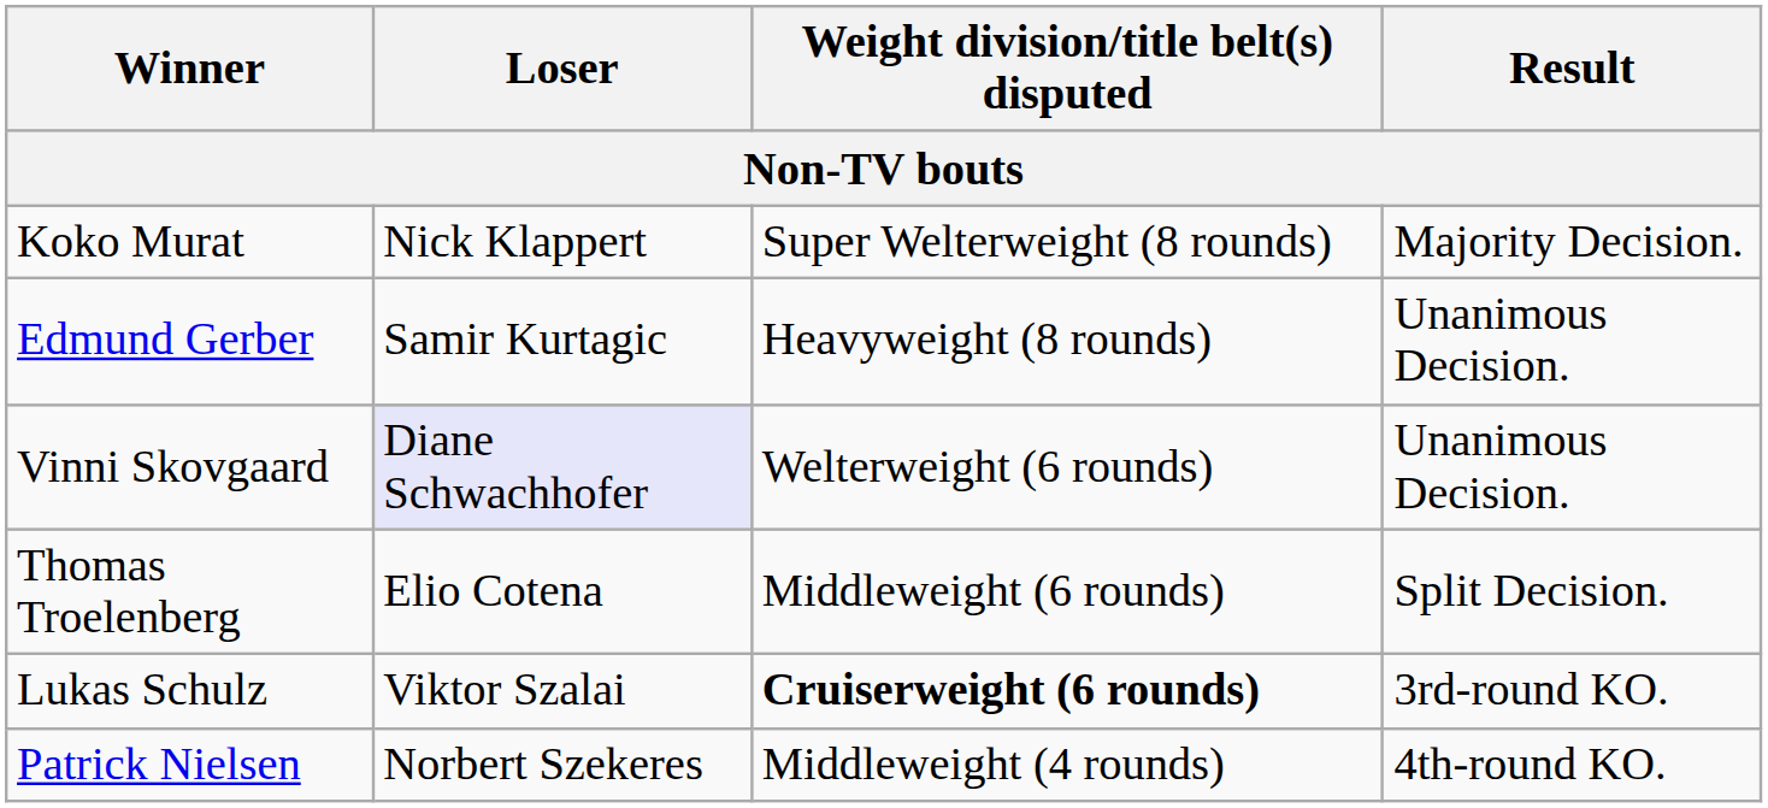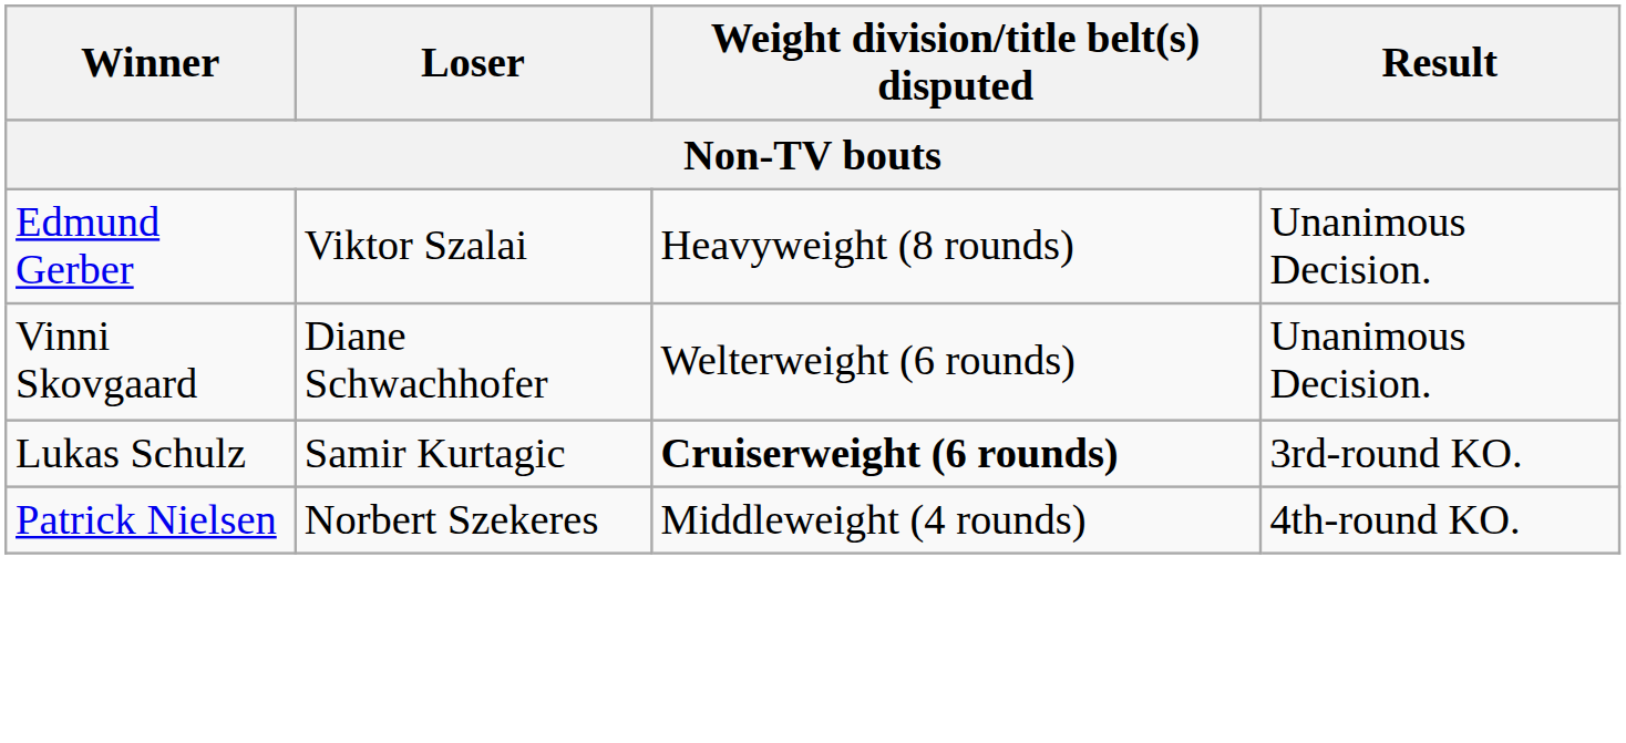- row: Koko Murat | Nick Klappert | Super Welterweight (8 rounds) | Majority Decision.
Edmund Gerber | Loser: Samir Kurtagic -> Viktor Szalai
Vinni Skovgaard | Loser: lavender background -> no background
- row: Thomas Troelenberg | Elio Cotena | Middleweight (6 rounds) | Split Decision.
Lukas Schulz | Loser: Viktor Szalai -> Samir Kurtagic
